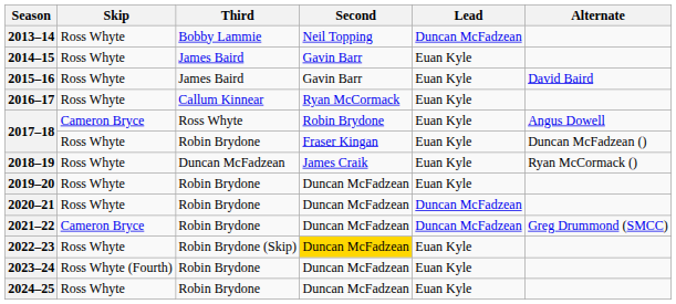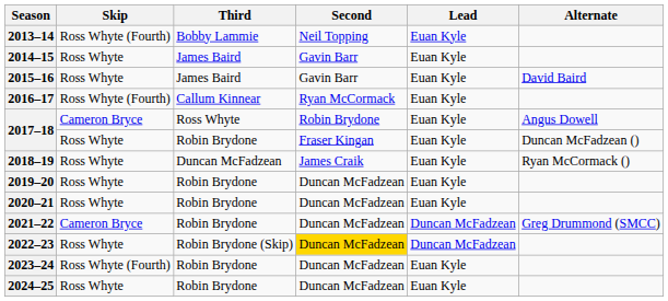2013–14 | Skip: Ross Whyte -> Ross Whyte (Fourth)
2013–14 | Lead: Duncan McFadzean -> Euan Kyle
2016–17 | Skip: Ross Whyte -> Ross Whyte (Fourth)
2020–21 | Lead: Duncan McFadzean -> Euan Kyle
2022–23 | Lead: Euan Kyle -> Duncan McFadzean
